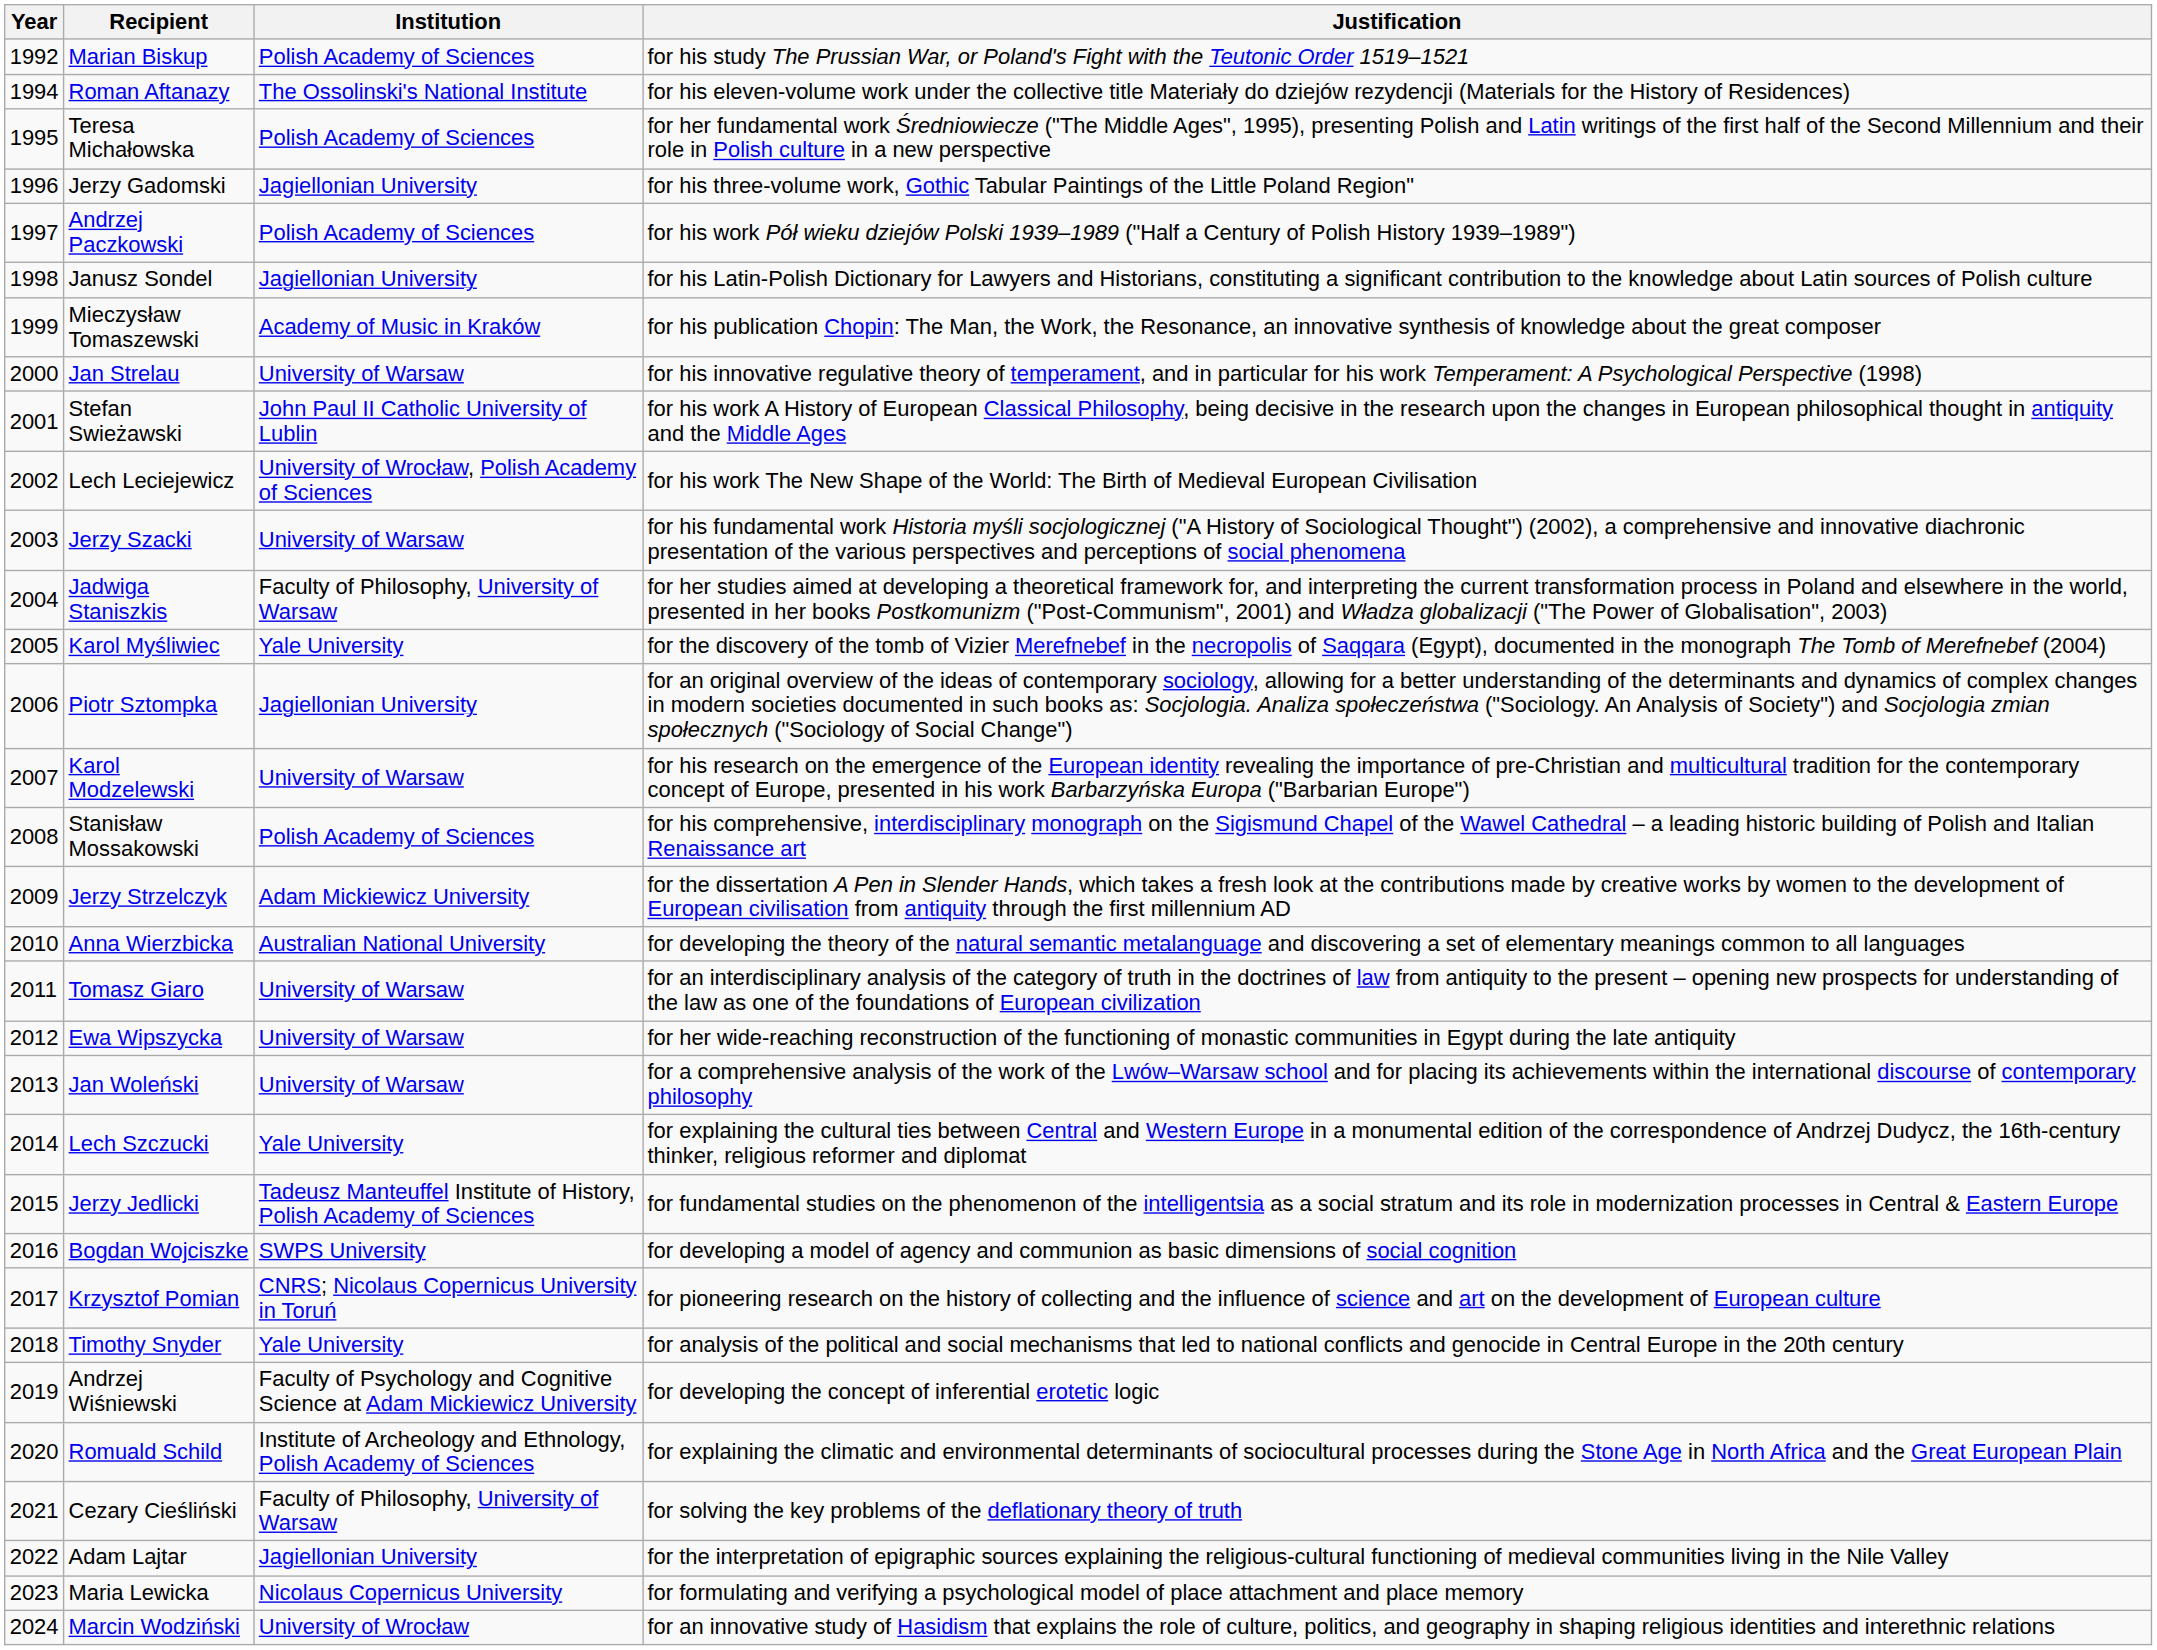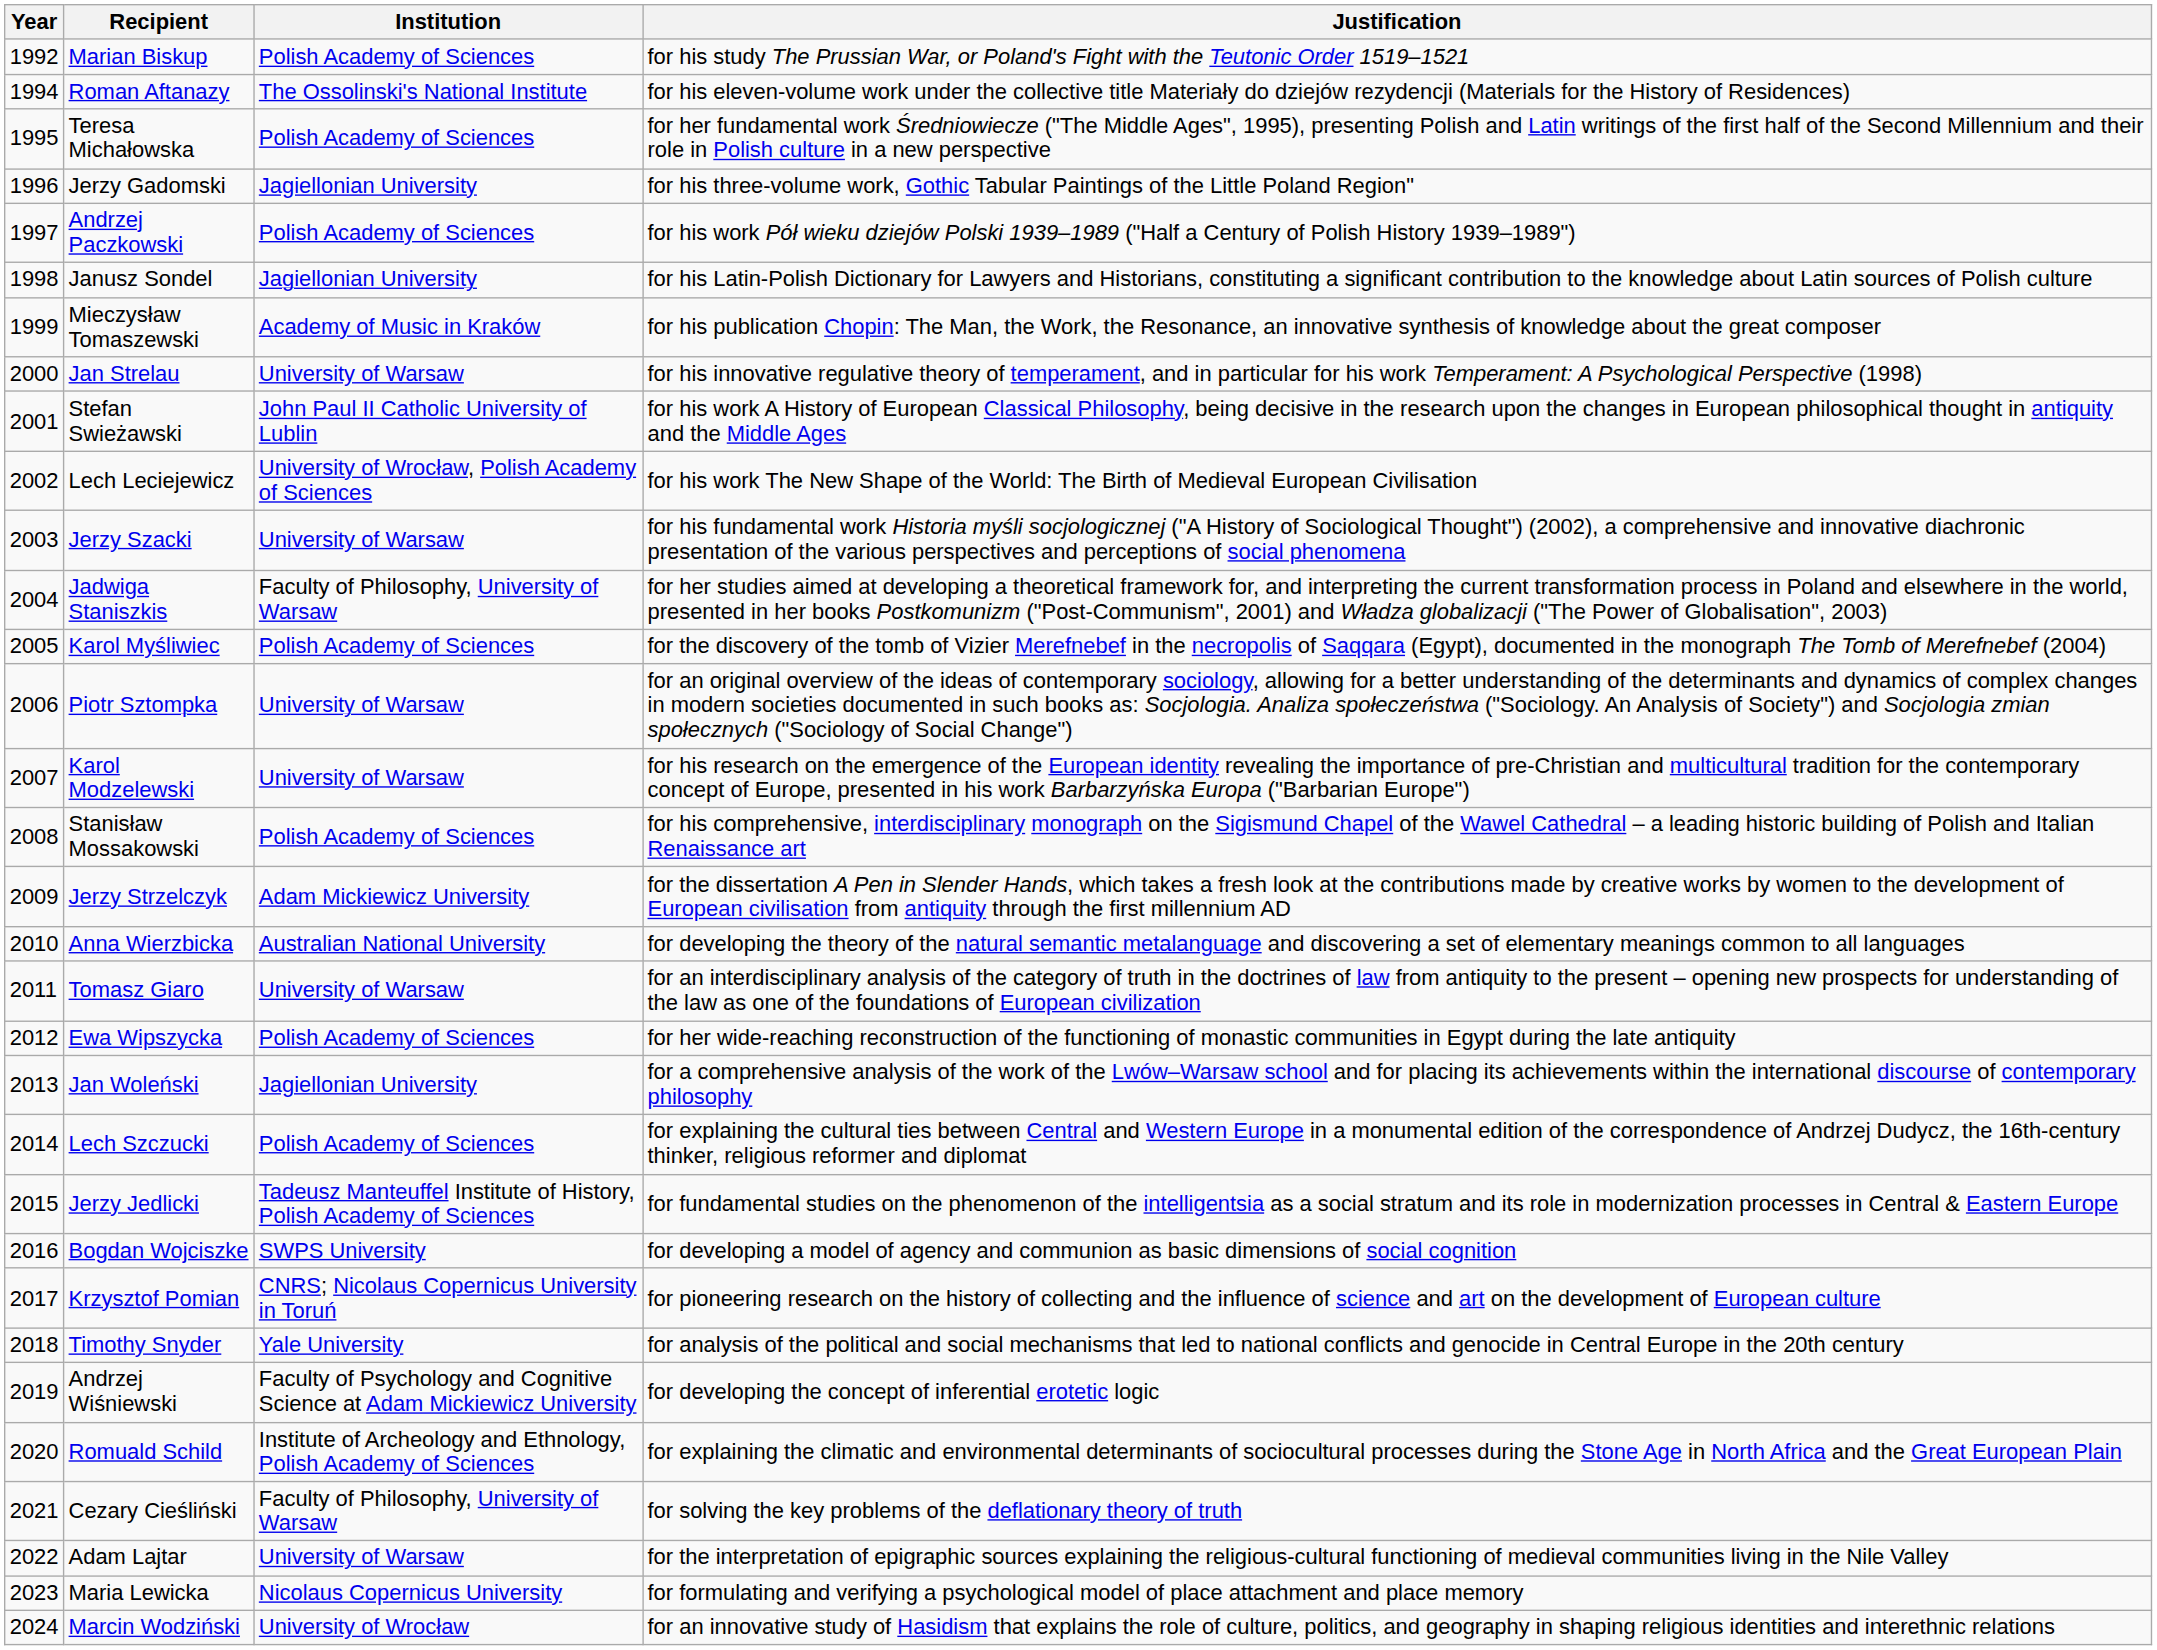Karol Myśliwiec | Institution: Yale University -> Polish Academy of Sciences
Piotr Sztompka | Institution: Jagiellonian University -> University of Warsaw
Ewa Wipszycka | Institution: University of Warsaw -> Polish Academy of Sciences
Jan Woleński | Institution: University of Warsaw -> Jagiellonian University
Lech Szczucki | Institution: Yale University -> Polish Academy of Sciences
Adam Lajtar | Institution: Jagiellonian University -> University of Warsaw
